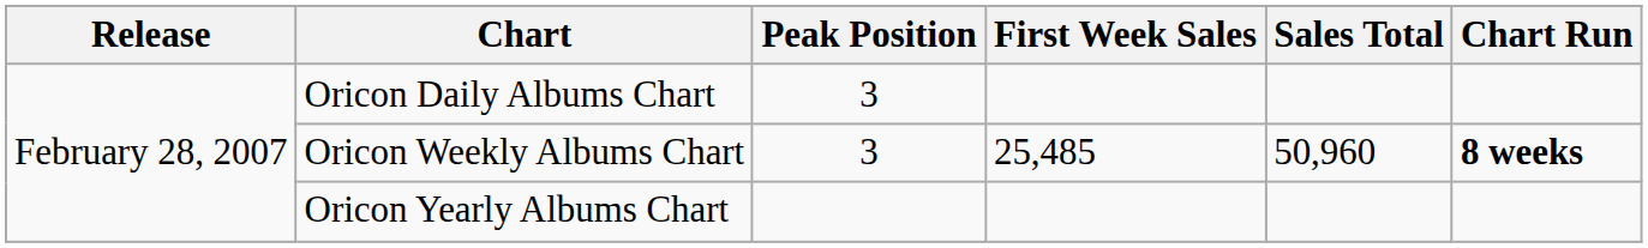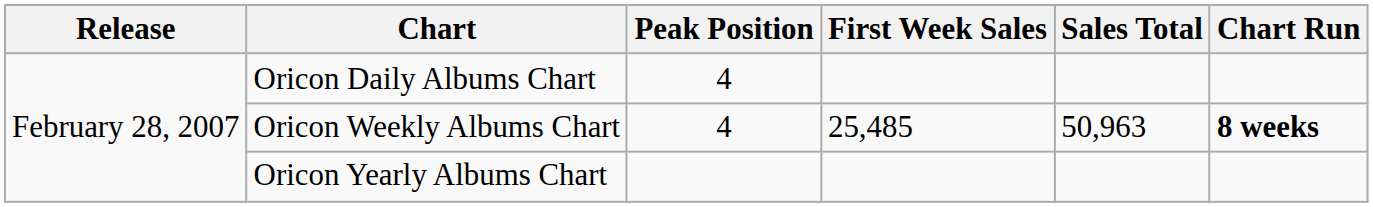Oricon Daily Albums Chart | Peak Position: 3 -> 4
Oricon Weekly Albums Chart | Peak Position: 3 -> 4
Oricon Weekly Albums Chart | Sales Total: 50,960 -> 50,963
